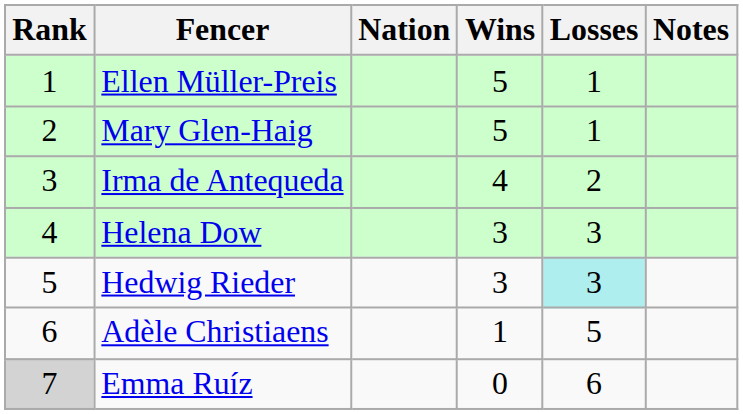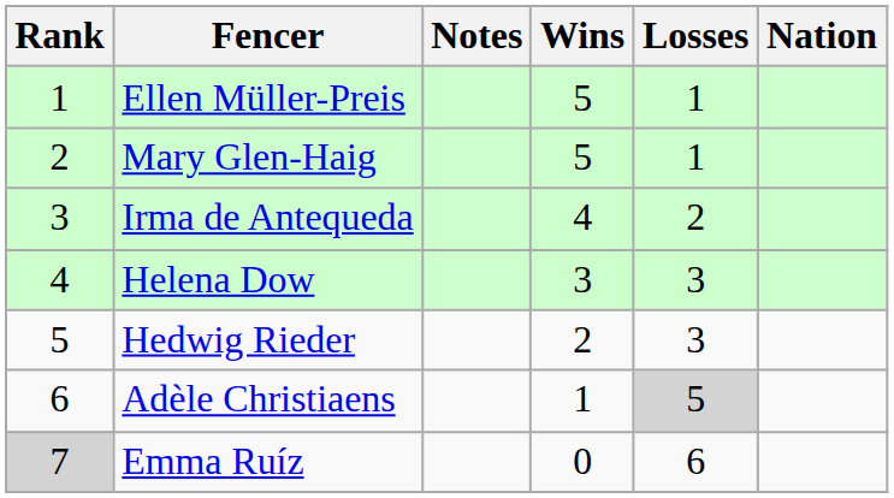columns swapped: Nation <-> Notes
Hedwig Rieder | Wins: 3 -> 2
Hedwig Rieder | Losses: paleturquoise background -> no background
Adèle Christiaens | Losses: no background -> lightgrey background
